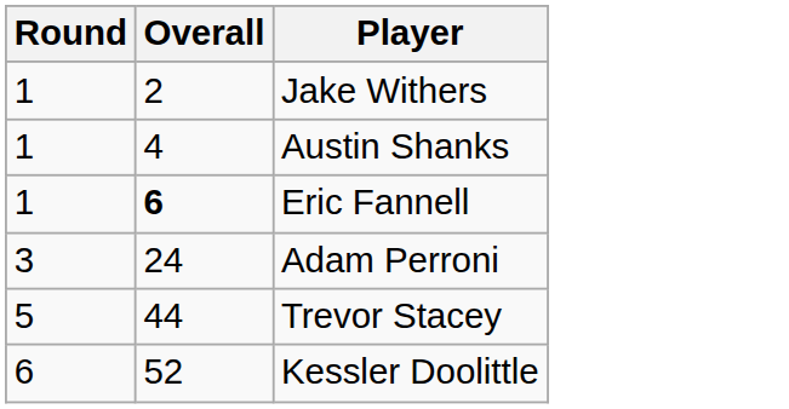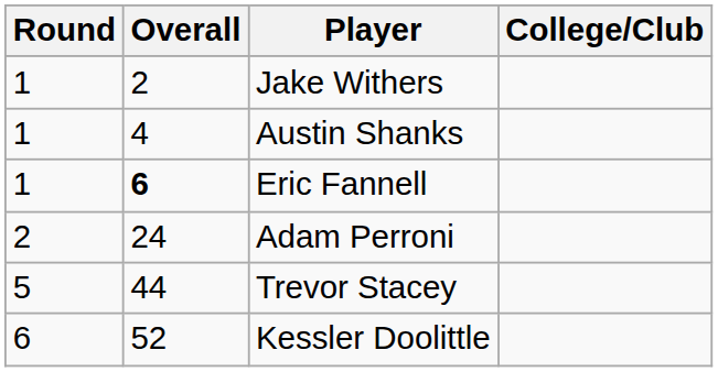+ column: College/Club
Adam Perroni | Round: 3 -> 2
